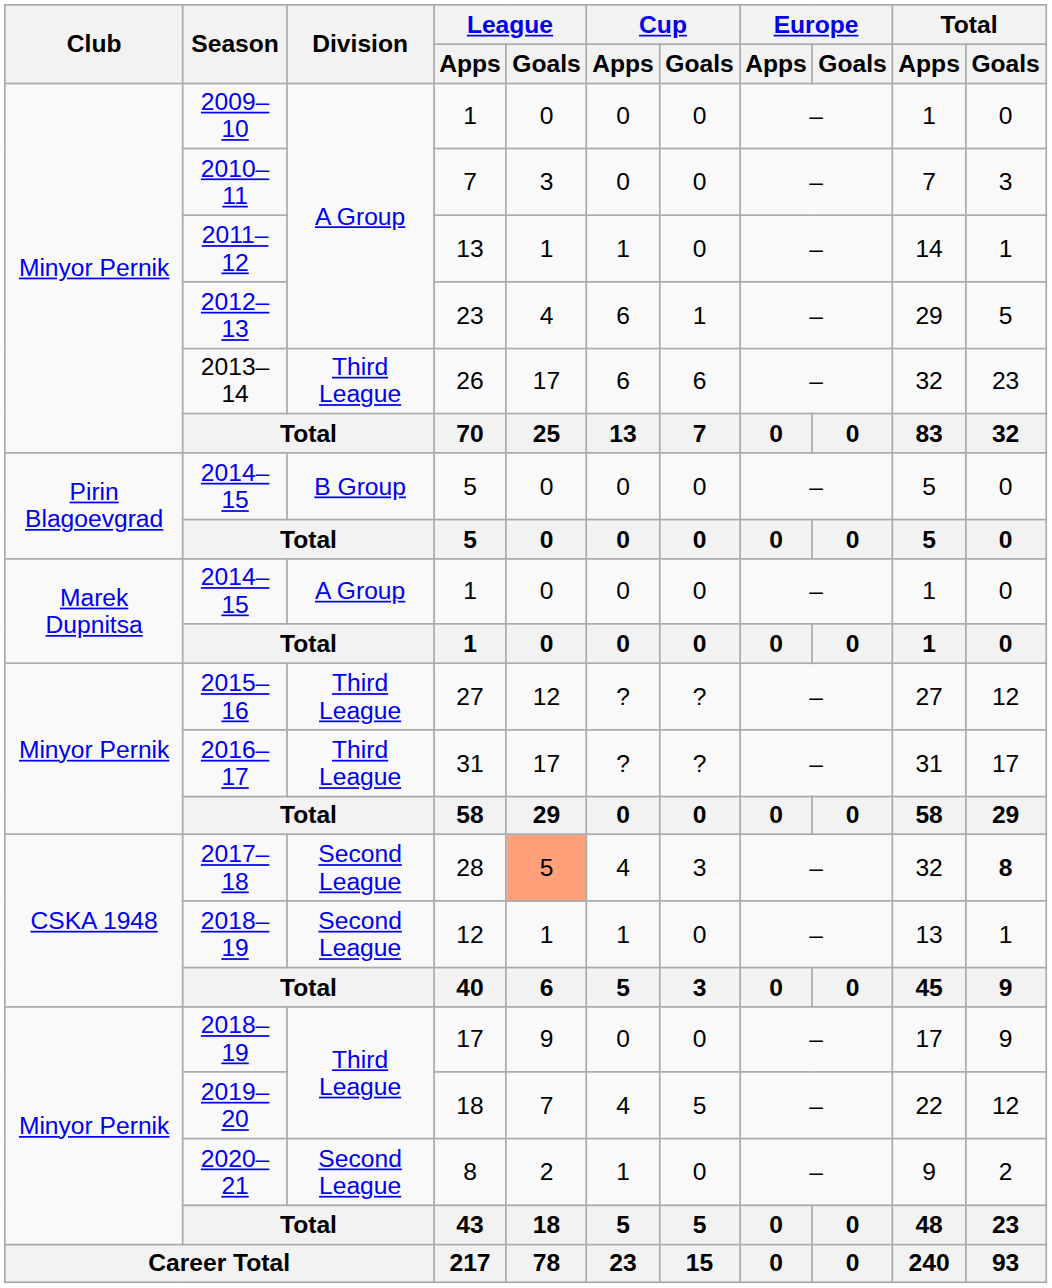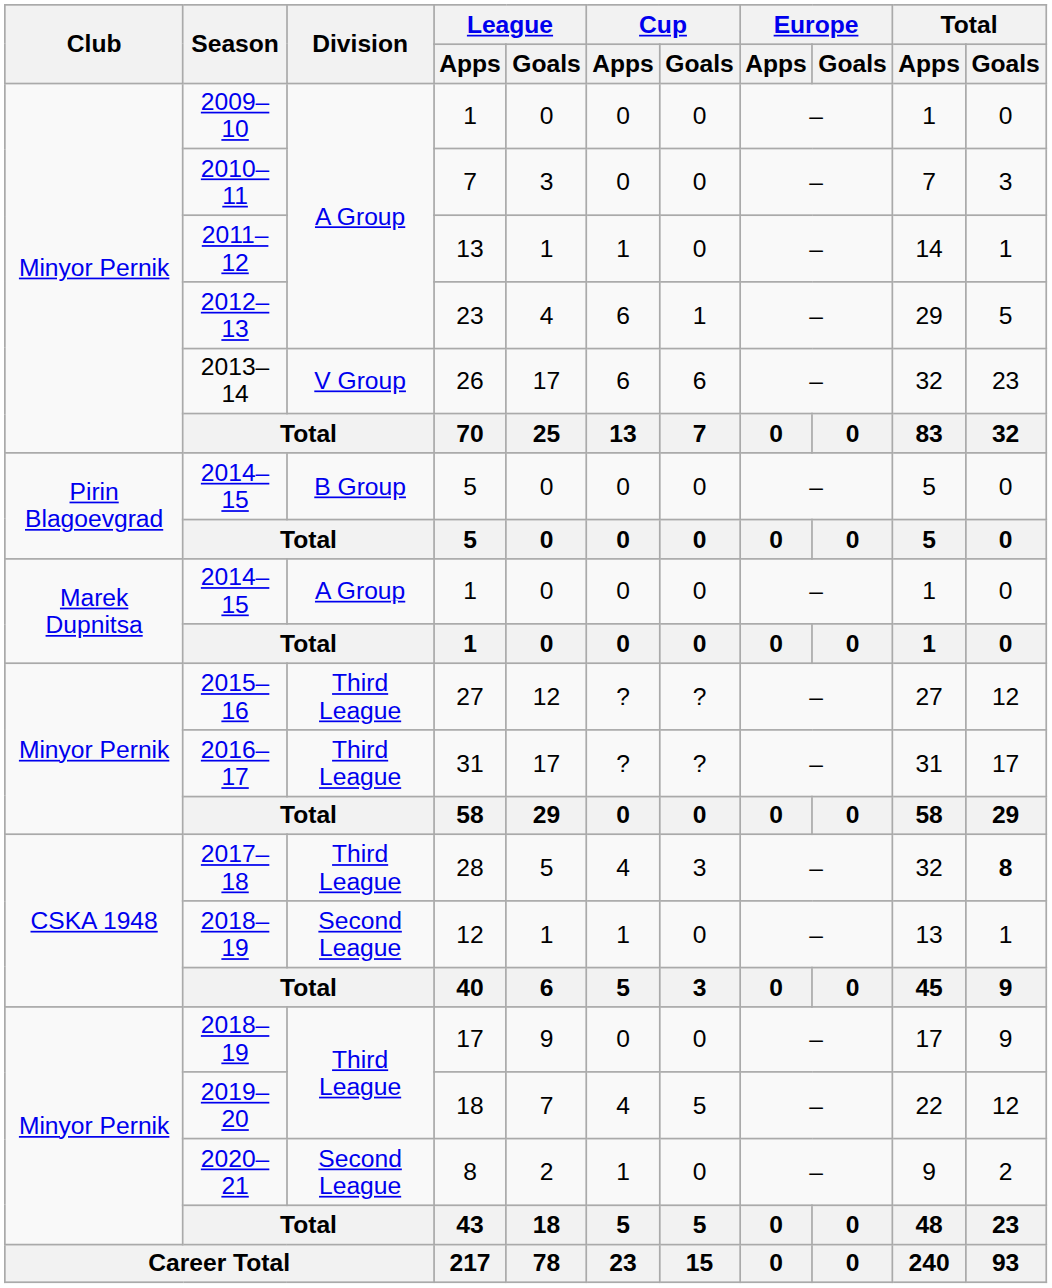26 | Division: Third League -> V Group
28 | Division: Second League -> Third League
28 | League / Goals: lightsalmon background -> no background
